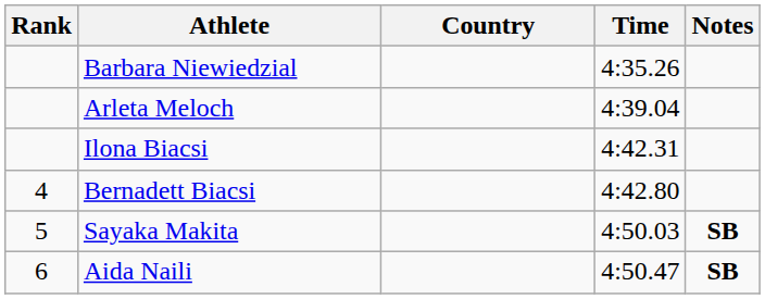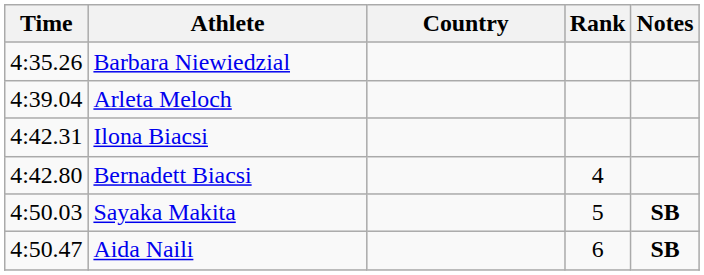columns swapped: Rank <-> Time
